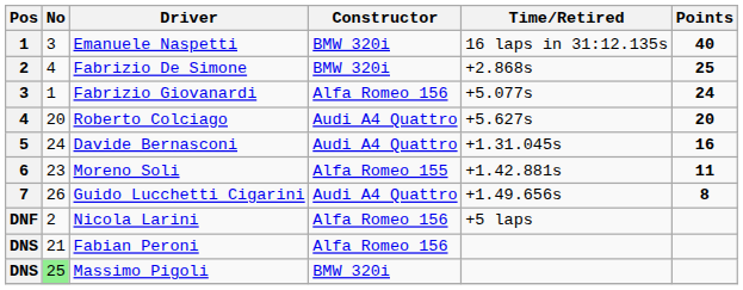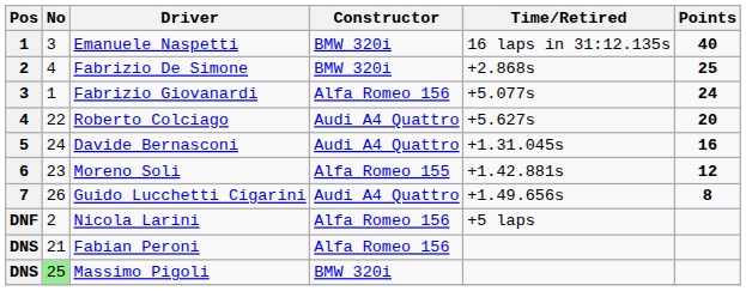Roberto Colciago | No: 20 -> 22
Moreno Soli | Points: 11 -> 12
